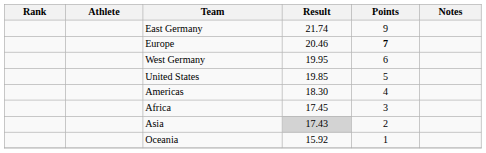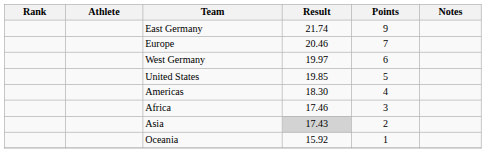Europe | Points: bold -> normal
West Germany | Result: 19.95 -> 19.97
Africa | Result: 17.45 -> 17.46
